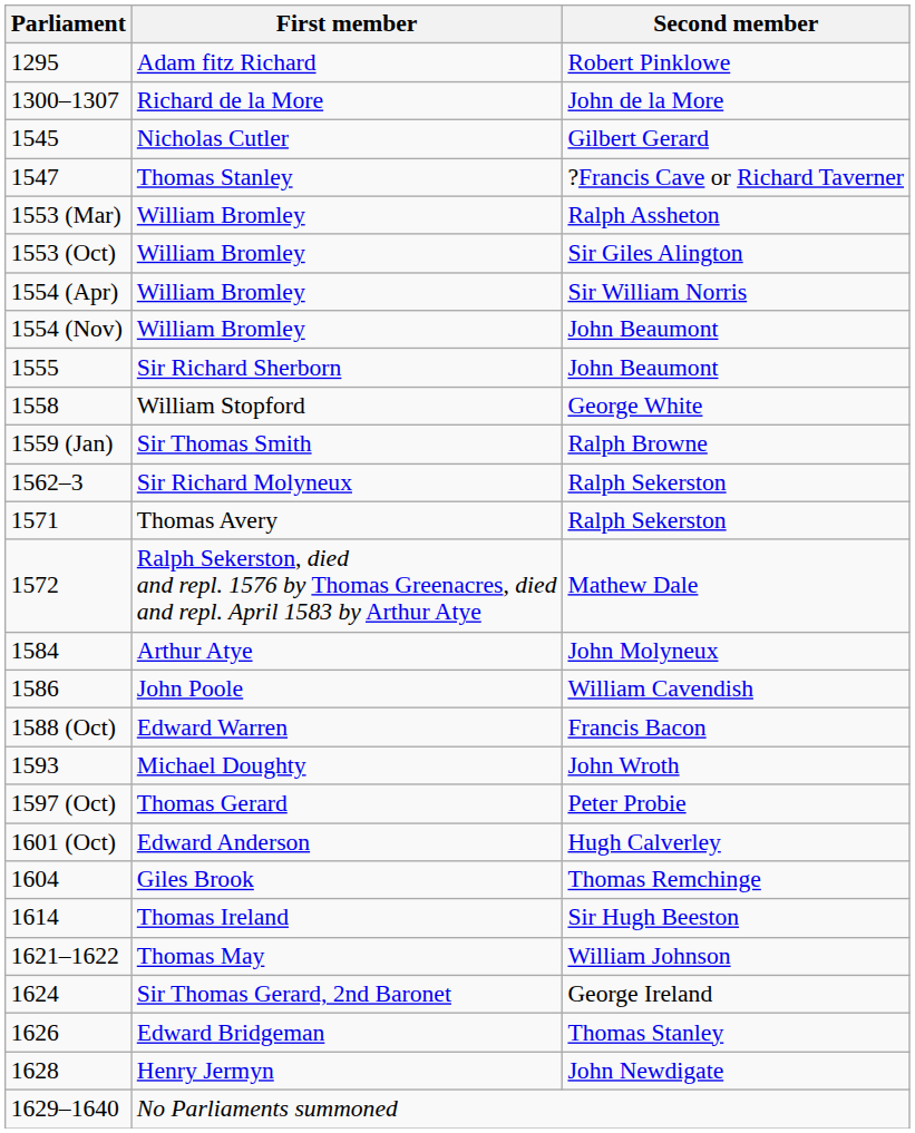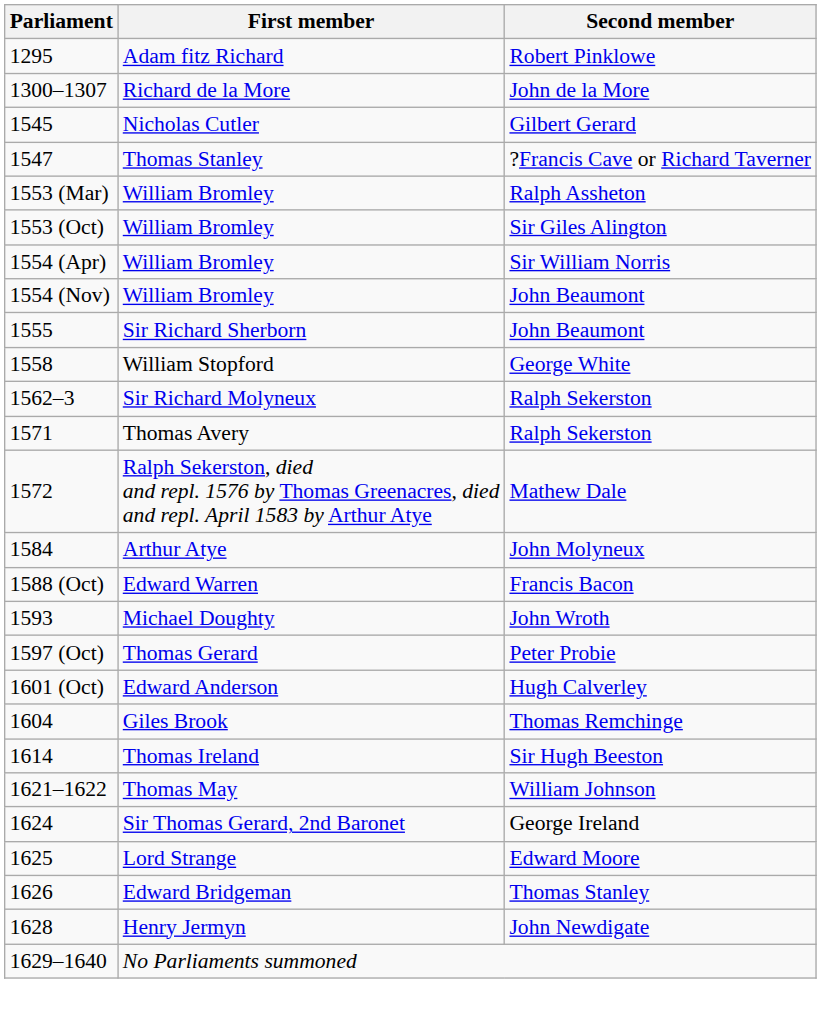- row: 1559 (Jan) | Sir Thomas Smith | Ralph Browne
- row: 1586 | John Poole | William Cavendish
+ row: 1625 | Lord Strange | Edward Moore
